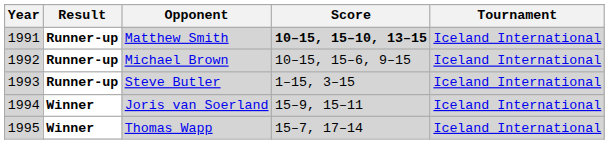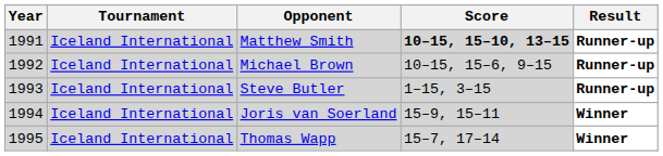columns swapped: Tournament <-> Result
